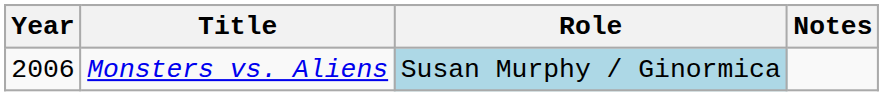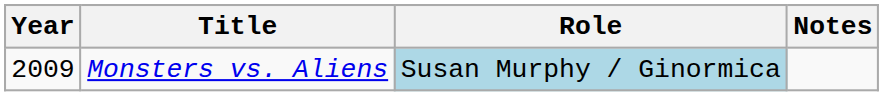Monsters vs. Aliens | Year: 2006 -> 2009
